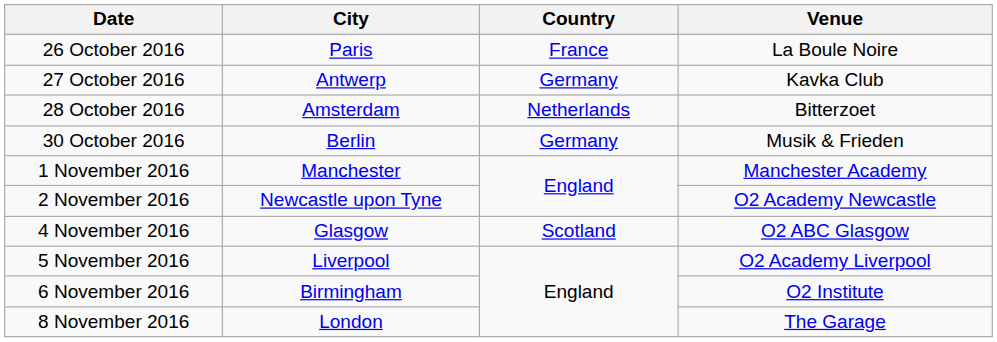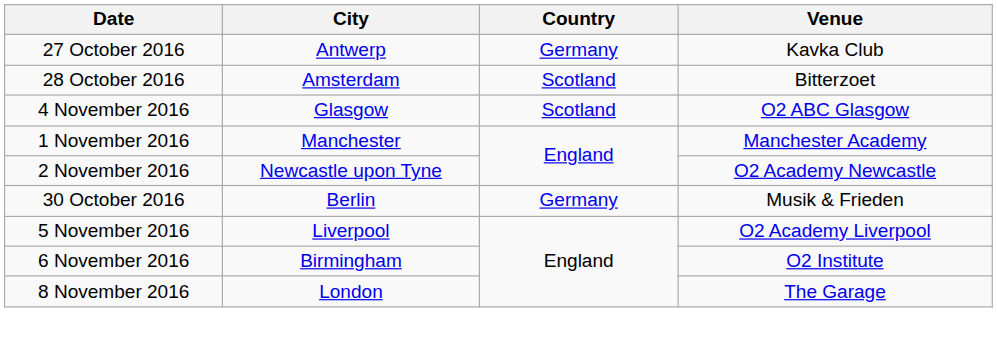- row: 26 October 2016 | Paris | France | La Boule Noire
28 October 2016 | Country: Netherlands -> Scotland
rows swapped: 30 October 2016 <-> 4 November 2016
